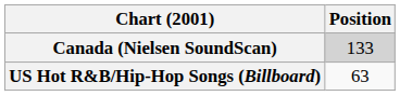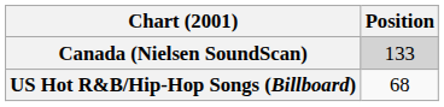US Hot R&B/Hip-Hop Songs (Billboard) | Position: 63 -> 68
